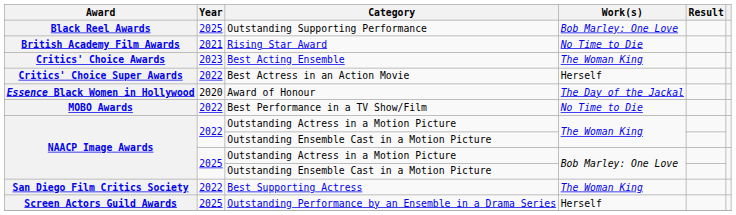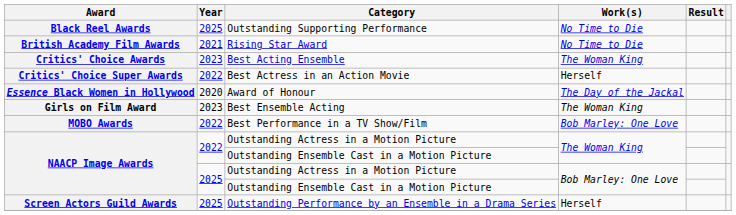Outstanding Supporting Performance | Work(s): Bob Marley: One Love -> No Time to Die
+ row: Girls on Film Award | 2023 | Best Ensemble Acting | The Woman King
Best Performance in a TV Show/Film | Work(s): No Time to Die -> Bob Marley: One Love
- row: San Diego Film Critics Society | 2022 | Best Supporting Actress | The Woman King
